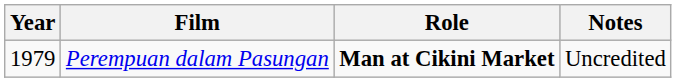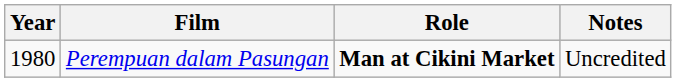Perempuan dalam Pasungan | Year: 1979 -> 1980
